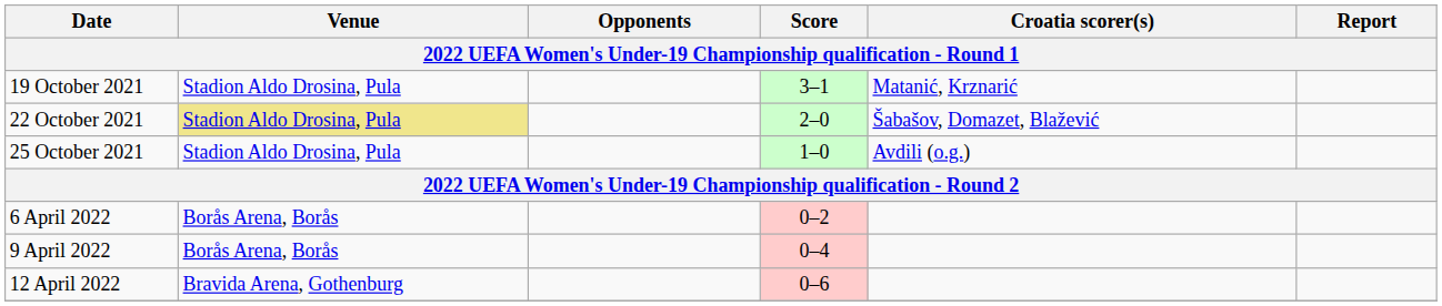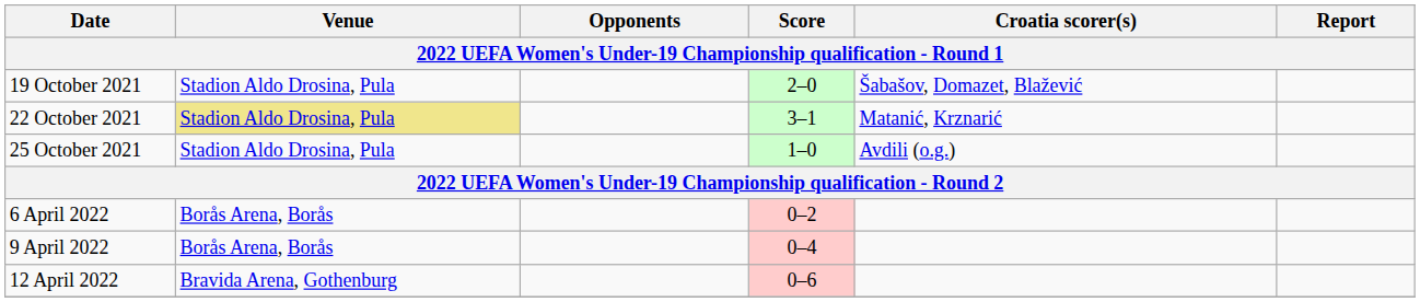19 October 2021 | Score: 3–1 -> 2–0
19 October 2021 | Croatia scorer(s): Matanić, Krznarić -> Šabašov, Domazet, Blažević
22 October 2021 | Score: 2–0 -> 3–1
22 October 2021 | Croatia scorer(s): Šabašov, Domazet, Blažević -> Matanić, Krznarić
